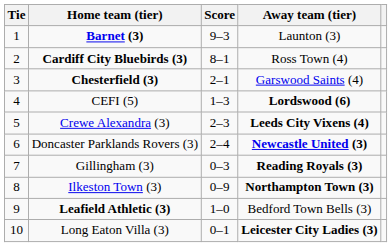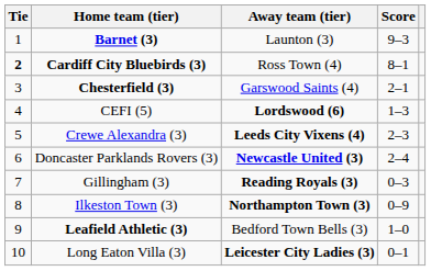columns swapped: Score <-> Away team (tier)
Cardiff City Bluebirds (3) | Tie: normal -> bold
